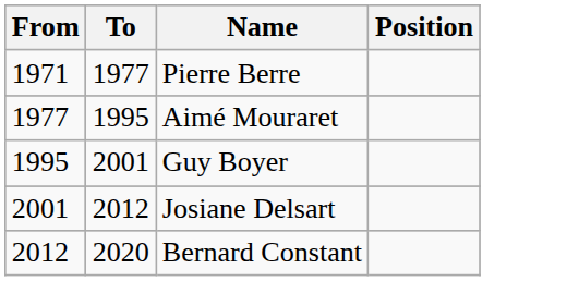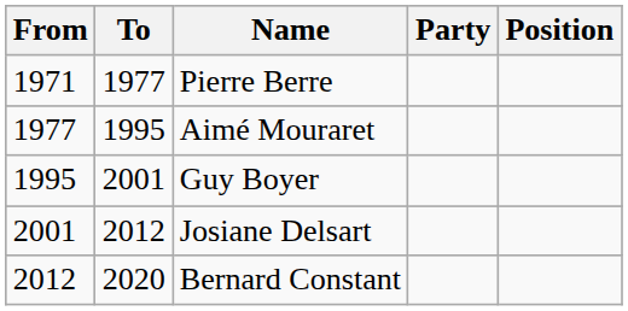+ column: Party
